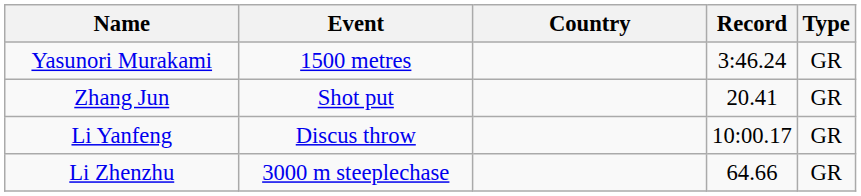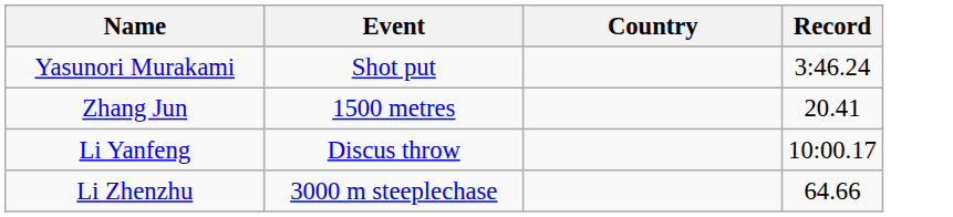- column: Type | GR | GR | GR | GR
Yasunori Murakami | Event: 1500 metres -> Shot put
Zhang Jun | Event: Shot put -> 1500 metres
